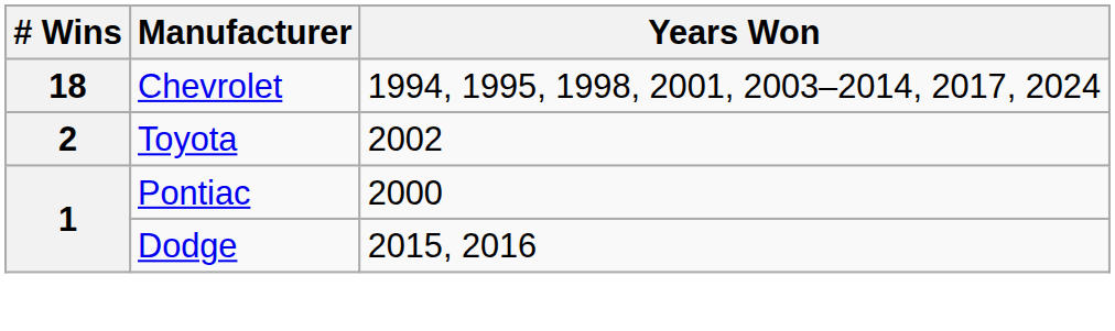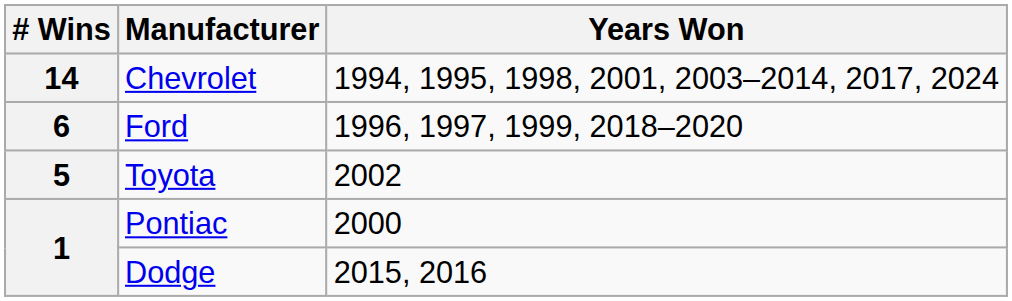Chevrolet | # Wins: 18 -> 14
+ row: 6 | Ford | 1996, 1997, 1999, 2018–2020
Toyota | # Wins: 2 -> 5
